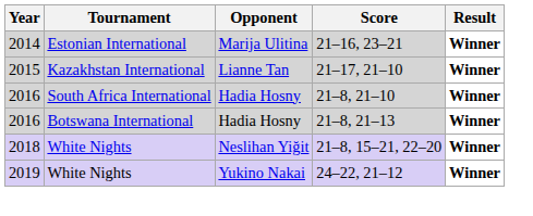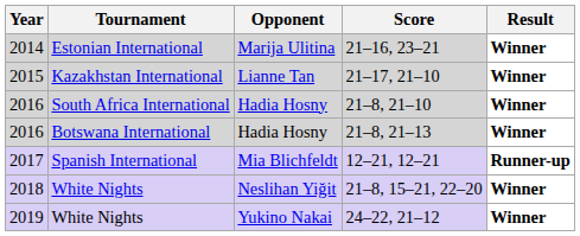+ row: 2017 | Spanish International | Mia Blichfeldt | 12–21, 12–21 | Runner-up
